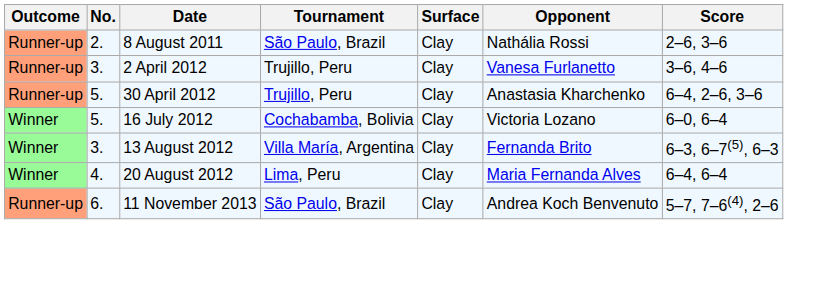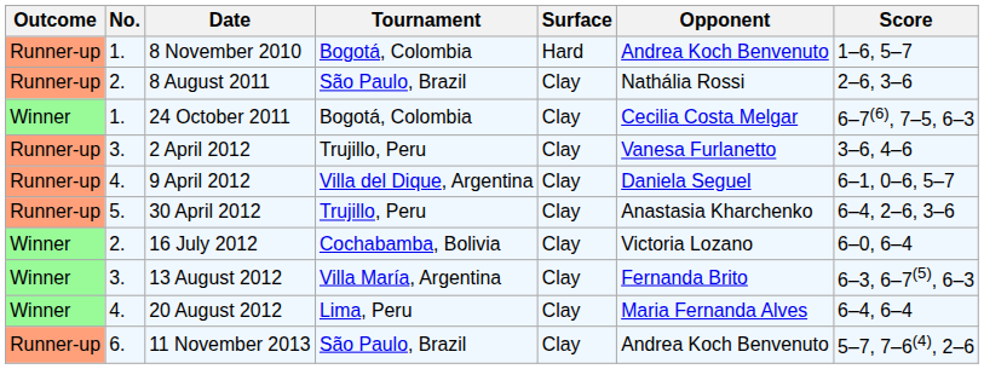+ row: Runner-up | 1. | 8 November 2010 | Bogotá, Colombia | Hard | Andrea Koch Benvenuto | 1–6, 5–7
+ row: Winner | 1. | 24 October 2011 | Bogotá, Colombia | Clay | Cecilia Costa Melgar | 6–7(6), 7–5, 6–3
+ row: Runner-up | 4. | 9 April 2012 | Villa del Dique, Argentina | Clay | Daniela Seguel | 6–1, 0–6, 5–7
16 July 2012 | No.: 5. -> 2.
